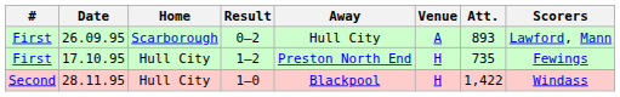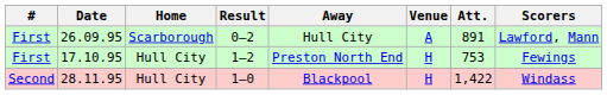26.09.95 | Att.: 893 -> 891
17.10.95 | Att.: 735 -> 753
